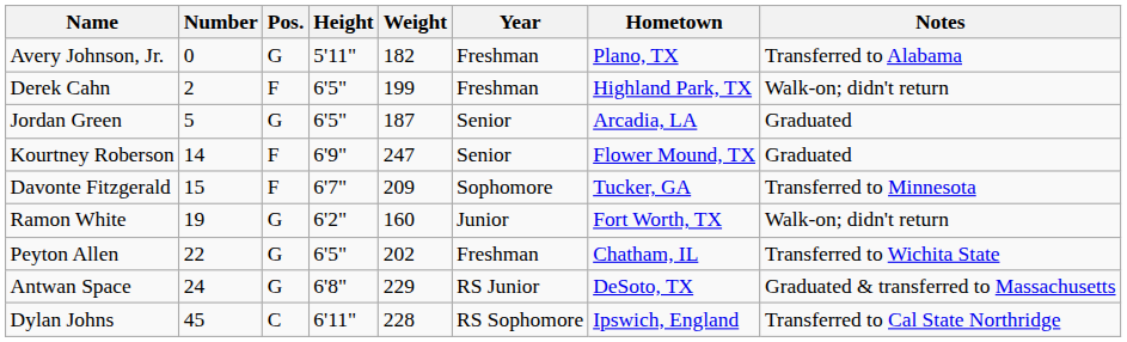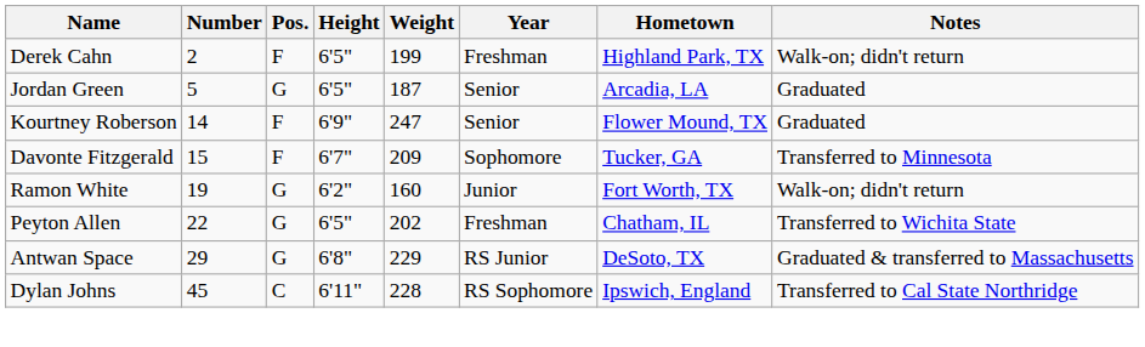- row: Avery Johnson, Jr. | 0 | G | 5'11" | 182 | Freshman | Plano, TX | Transferred to Alabama
Antwan Space | Number: 24 -> 29
